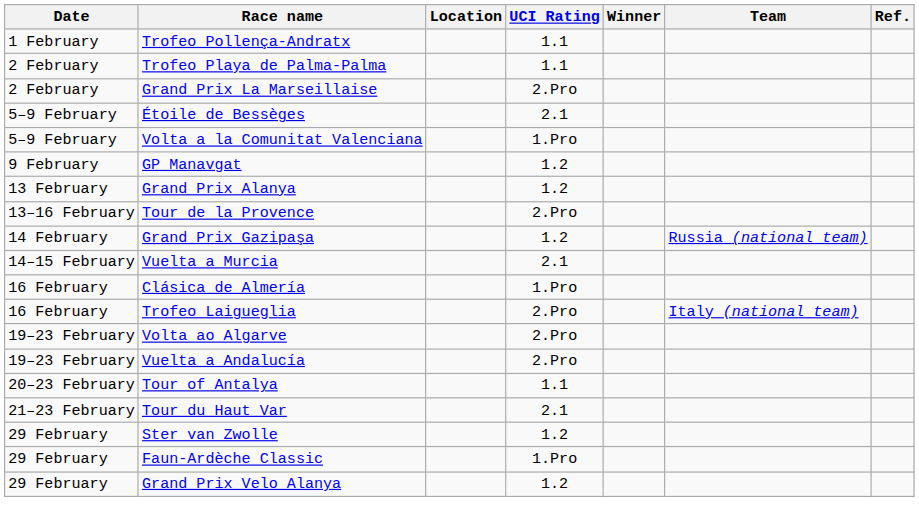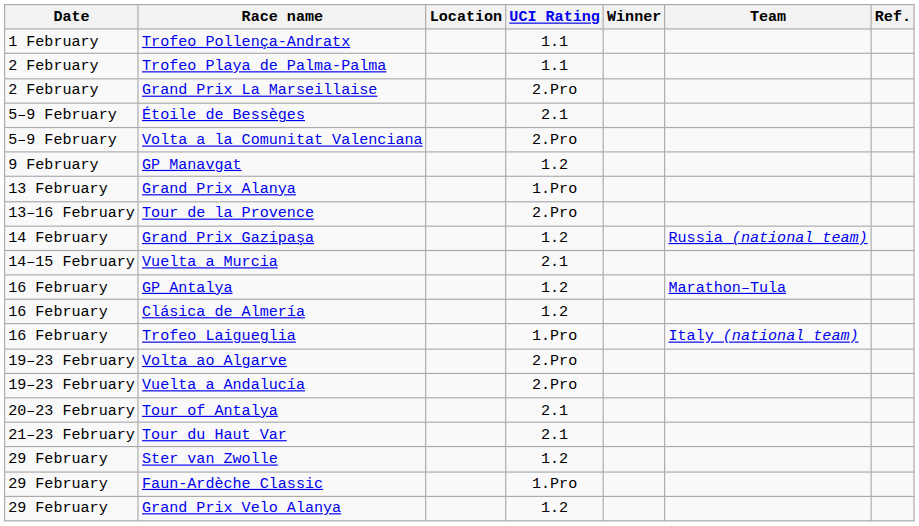Volta a la Comunitat Valenciana | UCI Rating: 1.Pro -> 2.Pro
Grand Prix Alanya | UCI Rating: 1.2 -> 1.Pro
+ row: 16 February | GP Antalya | 1.2 | Marathon–Tula
Clásica de Almería | UCI Rating: 1.Pro -> 1.2
Trofeo Laigueglia | UCI Rating: 2.Pro -> 1.Pro
Tour of Antalya | UCI Rating: 1.1 -> 2.1
